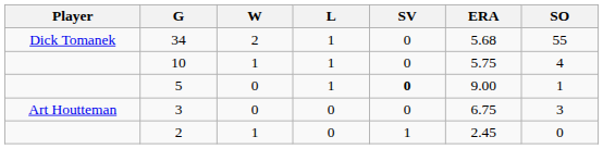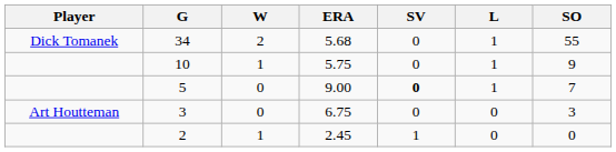columns swapped: L <-> ERA
10 | SO: 4 -> 9
5 | SO: 1 -> 7
